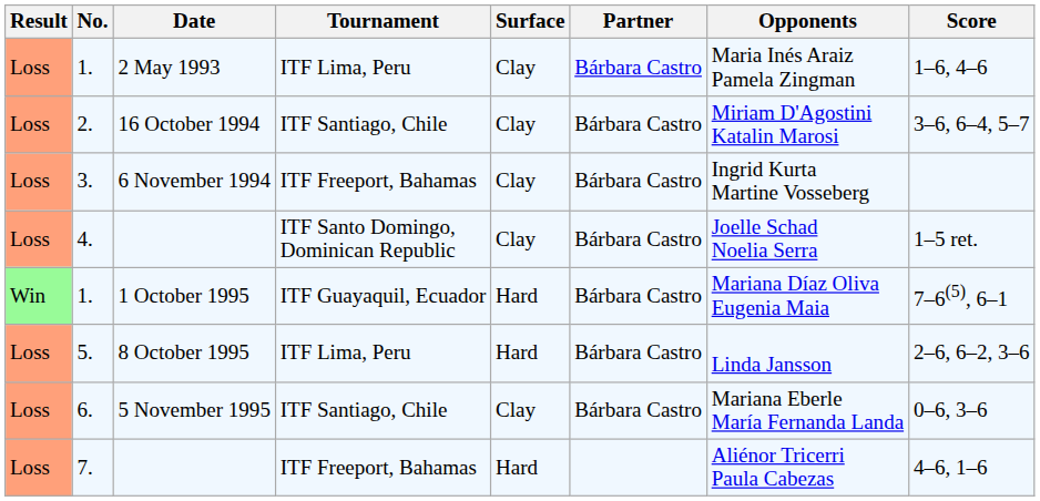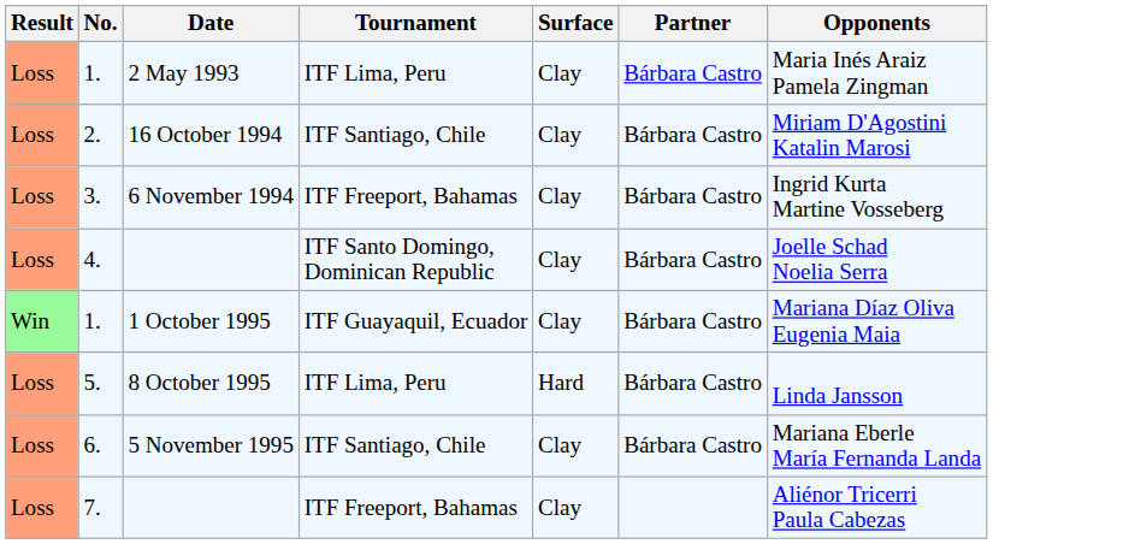- column: Score | 1–6, 4–6 | 3–6, 6–4, 5–7 | 1–5 ret. | 7–6(5), 6–1 | 2–6, 6–2, 3–6 | 0–6, 3–6 | 4–6, 1–6
1. / 1 October 1995 | Surface: Hard -> Clay
7. | Surface: Hard -> Clay
